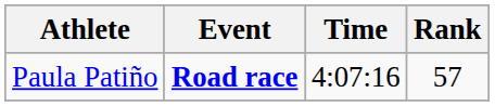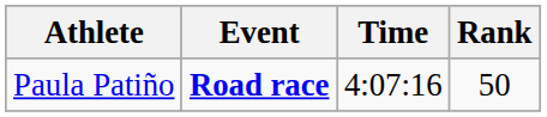Paula Patiño | Rank: 57 -> 50
